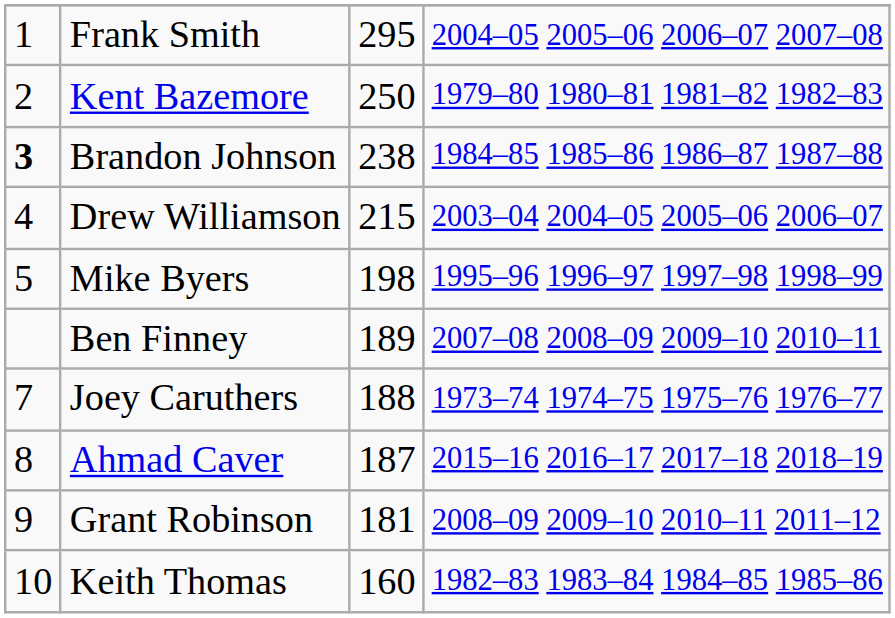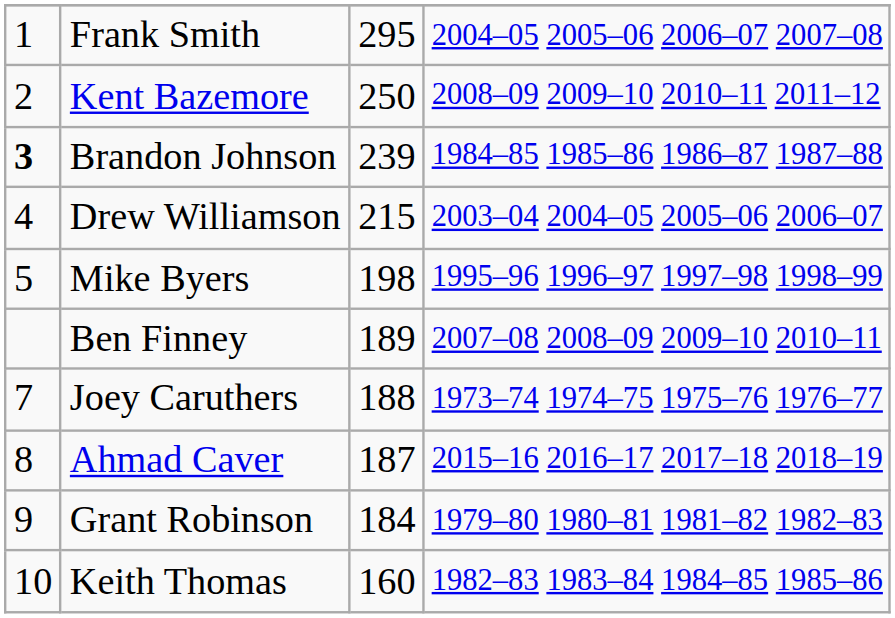Kent Bazemore | column 4: 1979–80 1980–81 1981–82 1982–83 -> 2008–09 2009–10 2010–11 2011–12
Brandon Johnson | column 3: 238 -> 239
Grant Robinson | column 3: 181 -> 184
Grant Robinson | column 4: 2008–09 2009–10 2010–11 2011–12 -> 1979–80 1980–81 1981–82 1982–83
